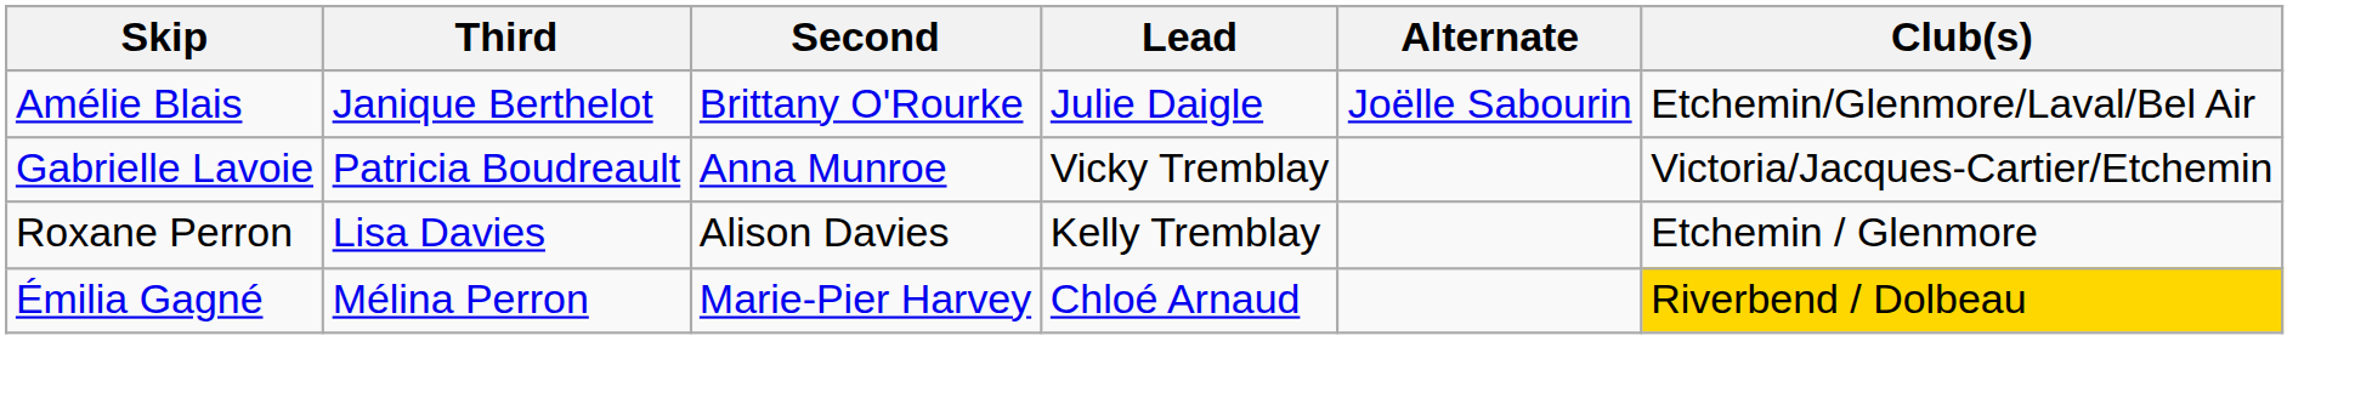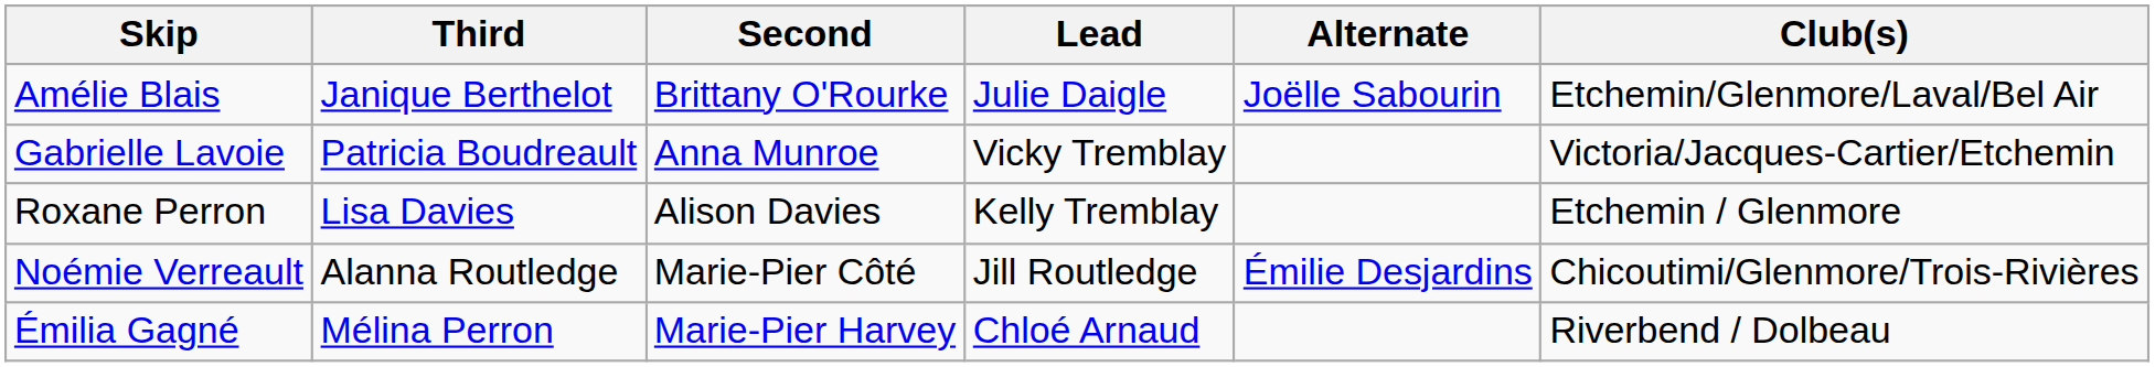+ row: Noémie Verreault | Alanna Routledge | Marie-Pier Côté | Jill Routledge | Émilie Desjardins | Chicoutimi/Glenmore/Trois-Rivières
Émilia Gagné | Club(s): gold background -> no background
